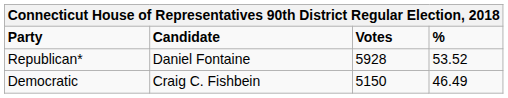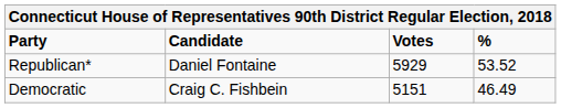Republican* | Votes: 5928 -> 5929
Democratic | Votes: 5150 -> 5151
